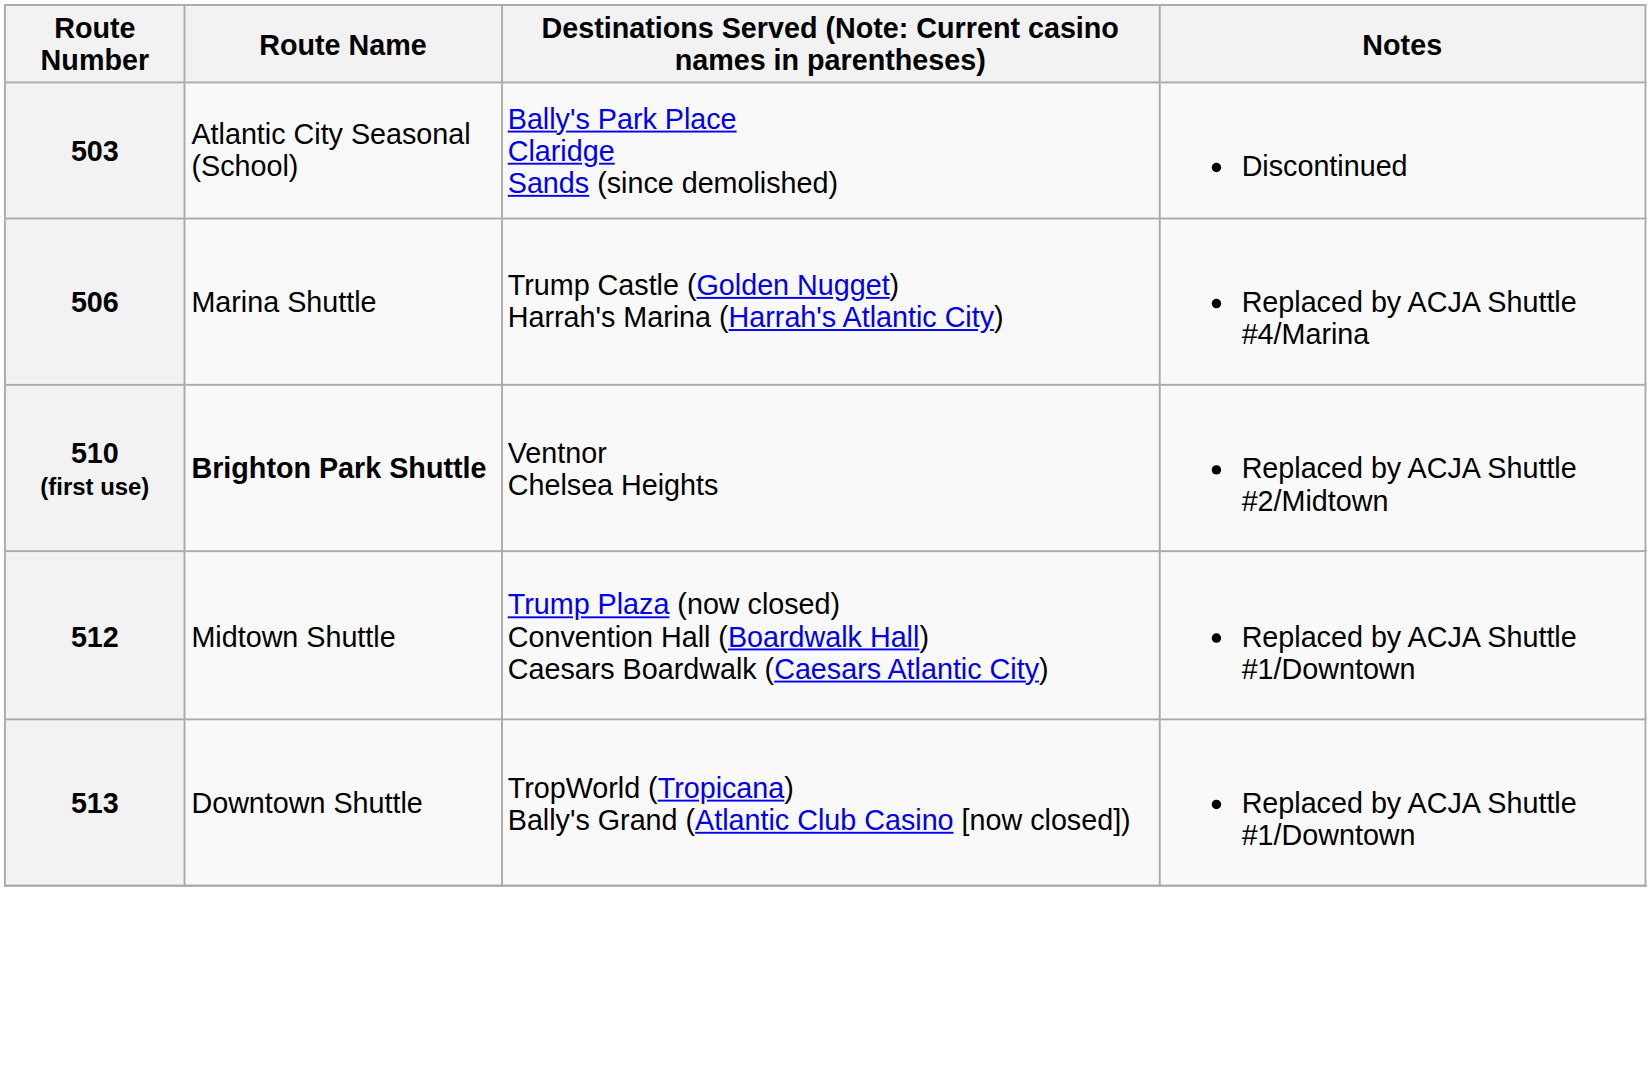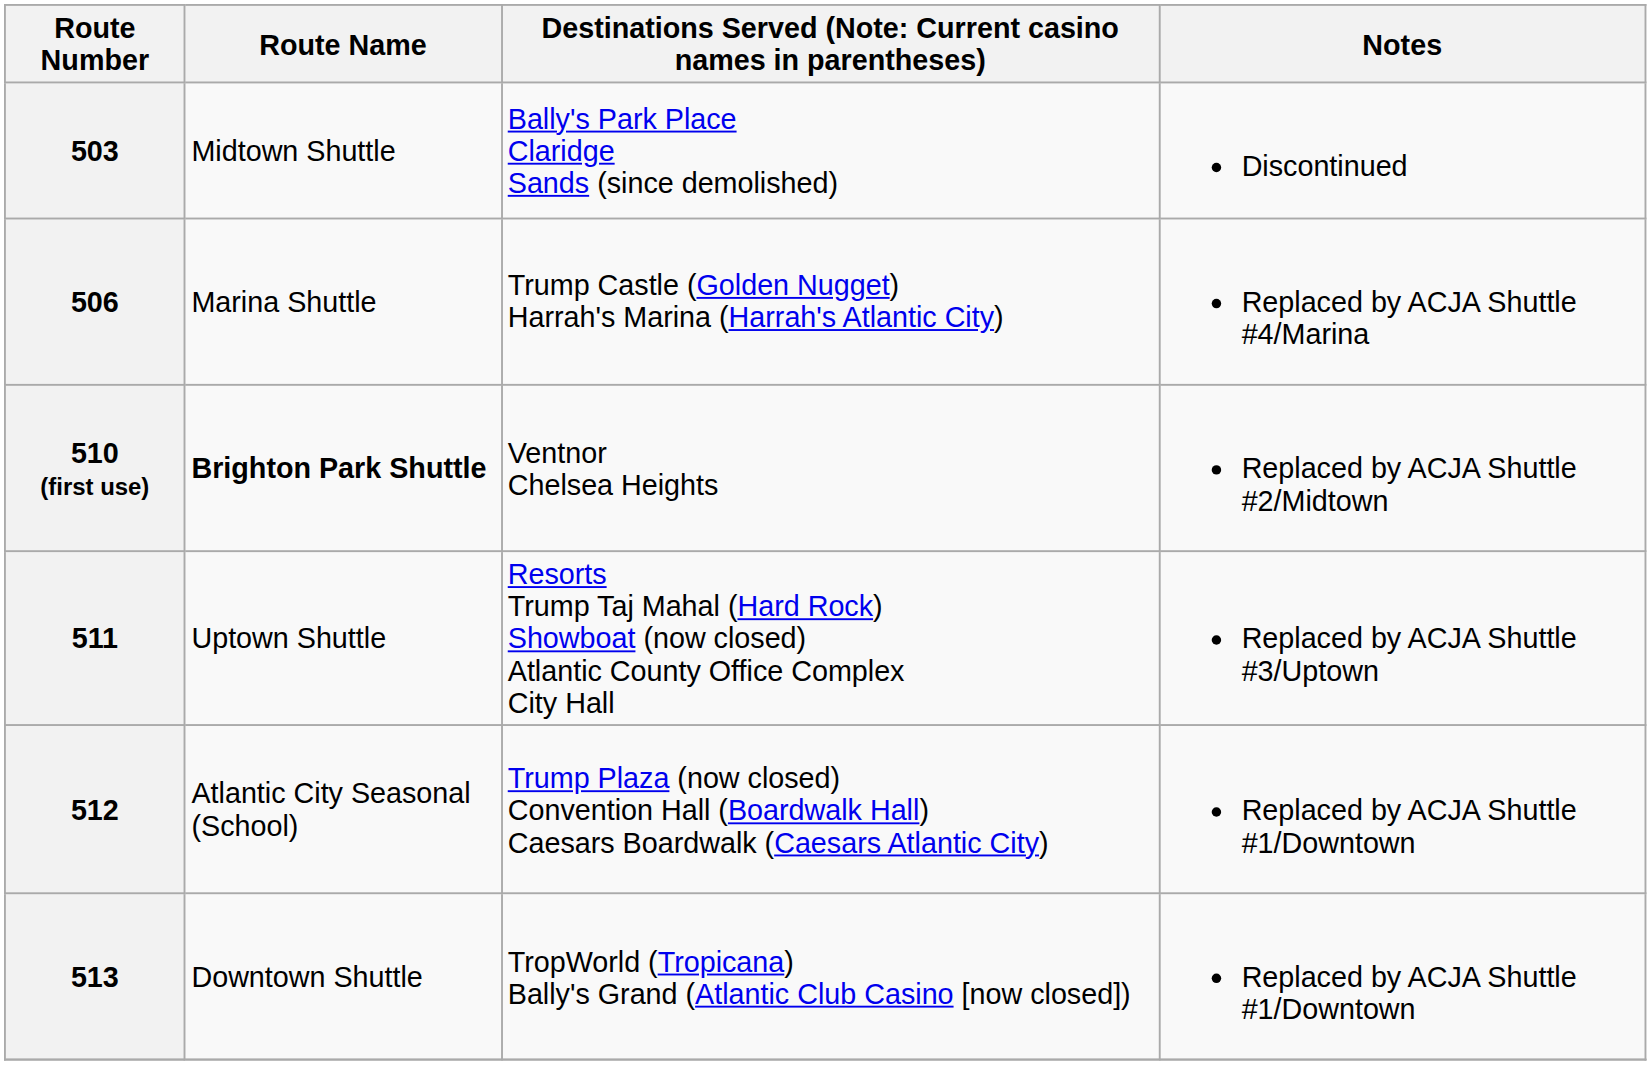503 | Route Name: Atlantic City Seasonal (School) -> Midtown Shuttle
+ row: 511 | Uptown Shuttle | Resorts Trump Taj Mahal (Hard Rock) Showboat (now closed) Atlantic County Office Complex City Hall | Replaced by ACJA Shuttle #3/Uptown
512 | Route Name: Midtown Shuttle -> Atlantic City Seasonal (School)
